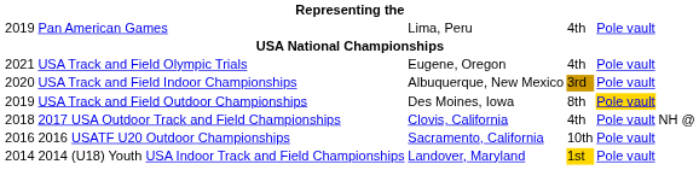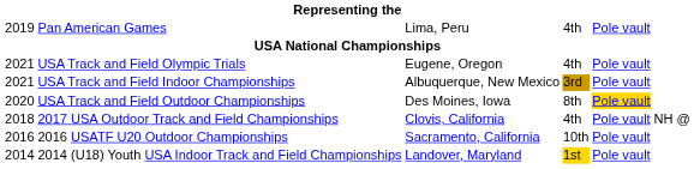USA Track and Field Indoor Championships | column 1: 2020 -> 2021
USA Track and Field Outdoor Championships | column 1: 2019 -> 2020
